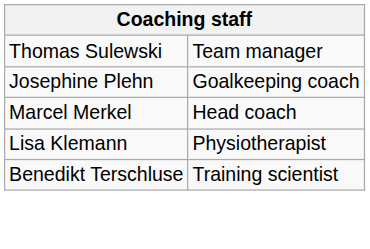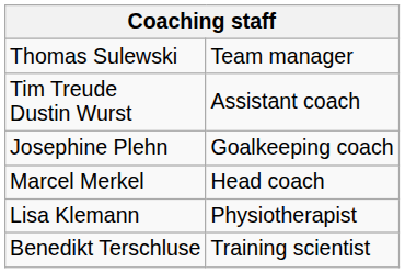+ row: Tim Treude Dustin Wurst | Assistant coach
